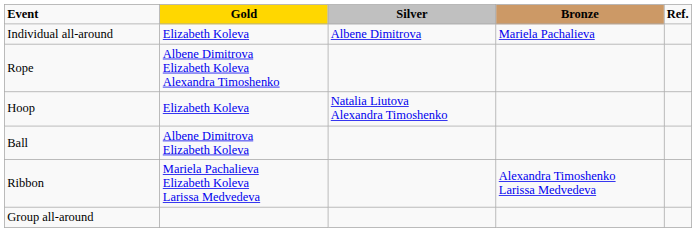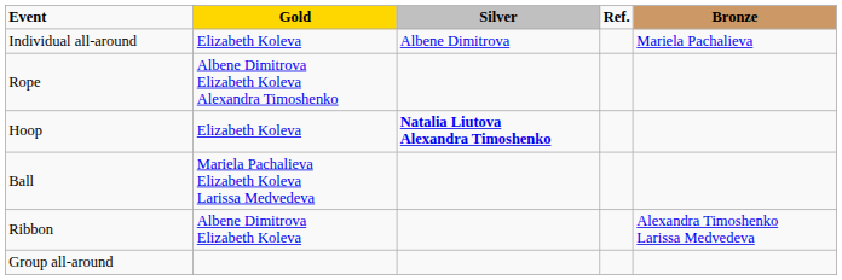columns swapped: Bronze <-> Ref.
Hoop | Silver: normal -> bold
Ball | Gold: Albene Dimitrova Elizabeth Koleva -> Mariela Pachalieva Elizabeth Koleva Larissa Medvedeva
Ribbon | Gold: Mariela Pachalieva Elizabeth Koleva Larissa Medvedeva -> Albene Dimitrova Elizabeth Koleva
